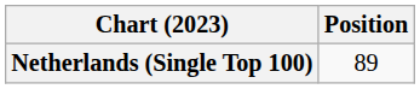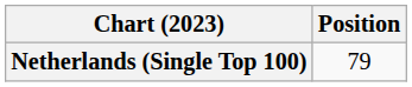Netherlands (Single Top 100) | Position: 89 -> 79
